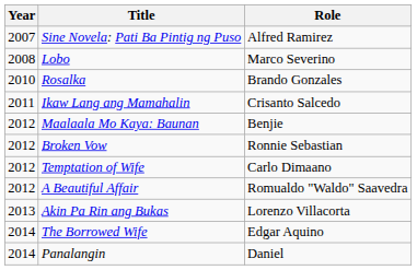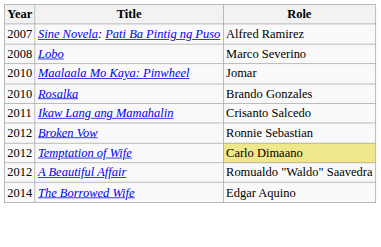+ row: 2010 | Maalaala Mo Kaya: Pinwheel | Jomar
- row: 2012 | Maalaala Mo Kaya: Baunan | Benjie
Temptation of Wife | Role: no background -> khaki background
- row: 2013 | Akin Pa Rin ang Bukas | Lorenzo Villacorta
- row: 2014 | Panalangin | Daniel
